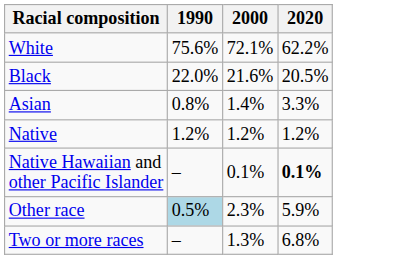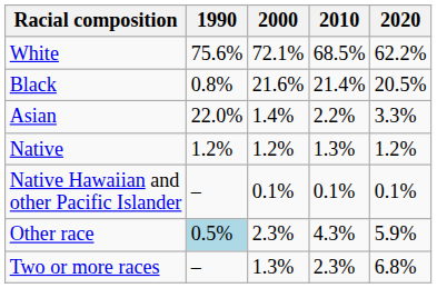+ column: 2010 | 68.5% | 21.4% | 2.2% | 1.3% | 0.1% | 4.3% | 2.3%
Black | 1990: 22.0% -> 0.8%
Asian | 1990: 0.8% -> 22.0%
Native Hawaiian and other Pacific Islander | 2020: bold -> normal
